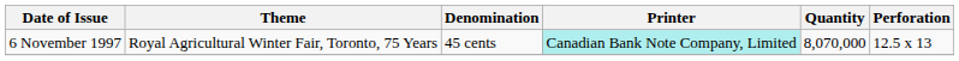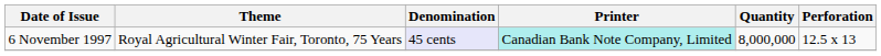6 November 1997 | Denomination: no background -> lavender background
6 November 1997 | Quantity: 8,070,000 -> 8,000,000
